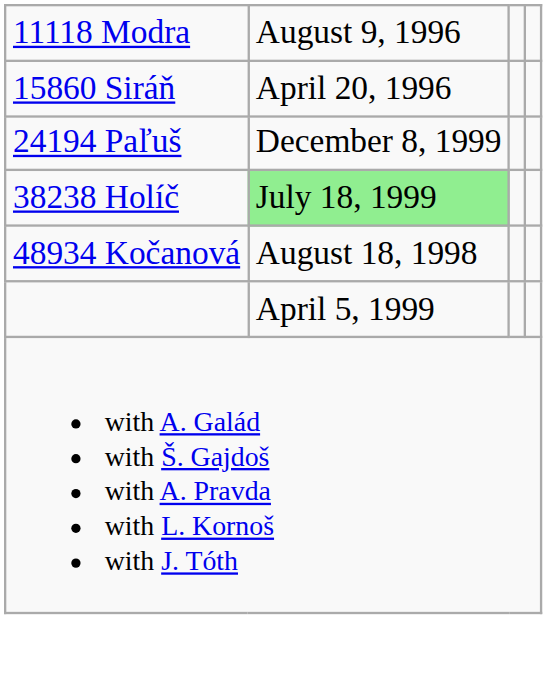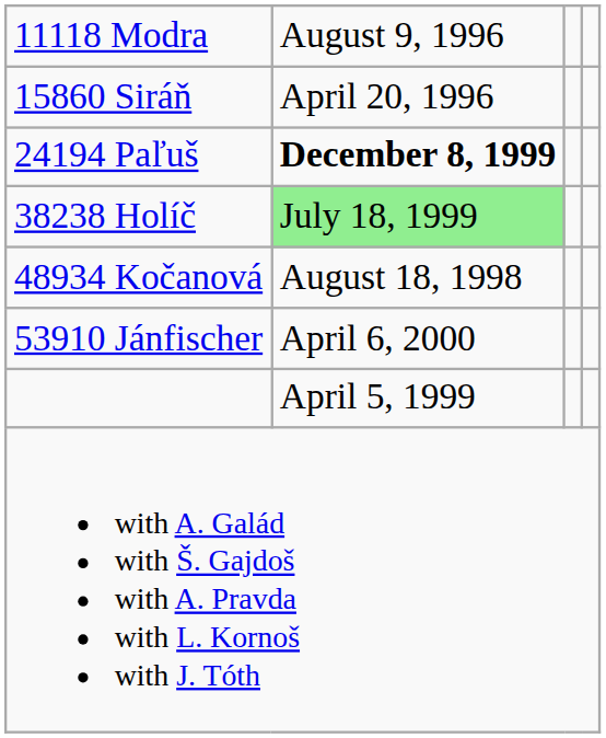24194 Paľuš | column 2: normal -> bold
+ row: 53910 Jánfischer | April 6, 2000
